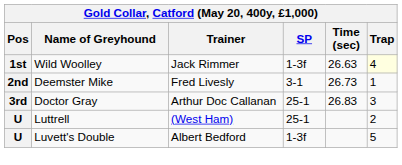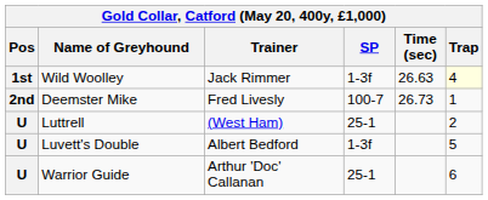Deemster Mike | SP: 3-1 -> 100-7
- row: 3rd | Doctor Gray | Arthur Doc Callanan | 25-1 | 26.83 | 3
+ row: U | Warrior Guide | Arthur 'Doc' Callanan | 25-1 | 6
